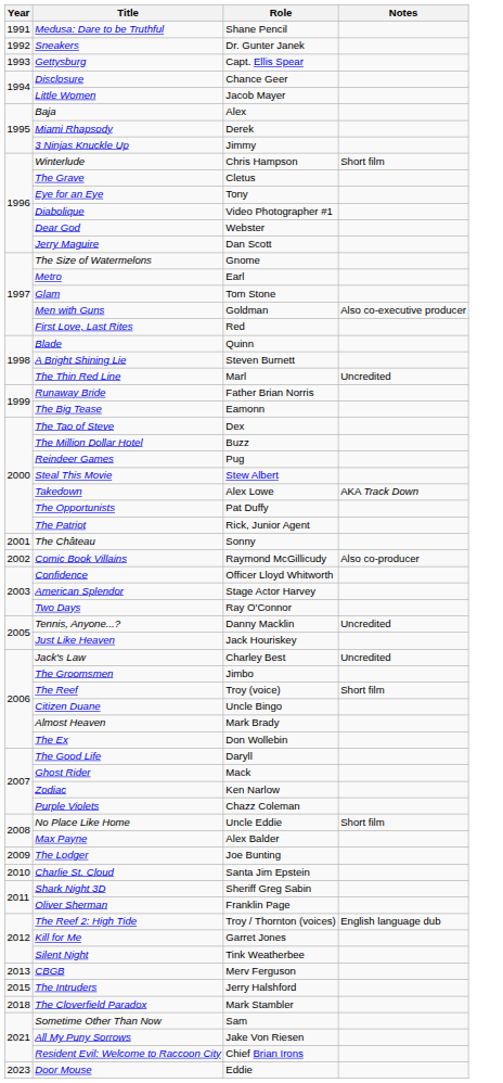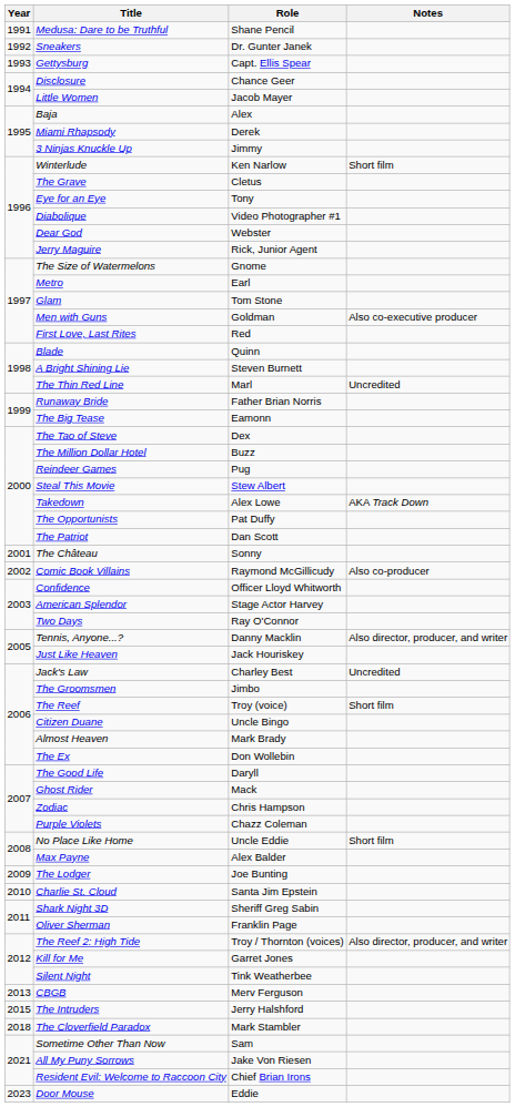Winterlude | Role: Chris Hampson -> Ken Narlow
Jerry Maguire | Role: Dan Scott -> Rick, Junior Agent
The Patriot | Role: Rick, Junior Agent -> Dan Scott
Tennis, Anyone...? | Notes: Uncredited -> Also director, producer, and writer
Zodiac | Role: Ken Narlow -> Chris Hampson
The Reef 2: High Tide | Notes: English language dub -> Also director, producer, and writer
